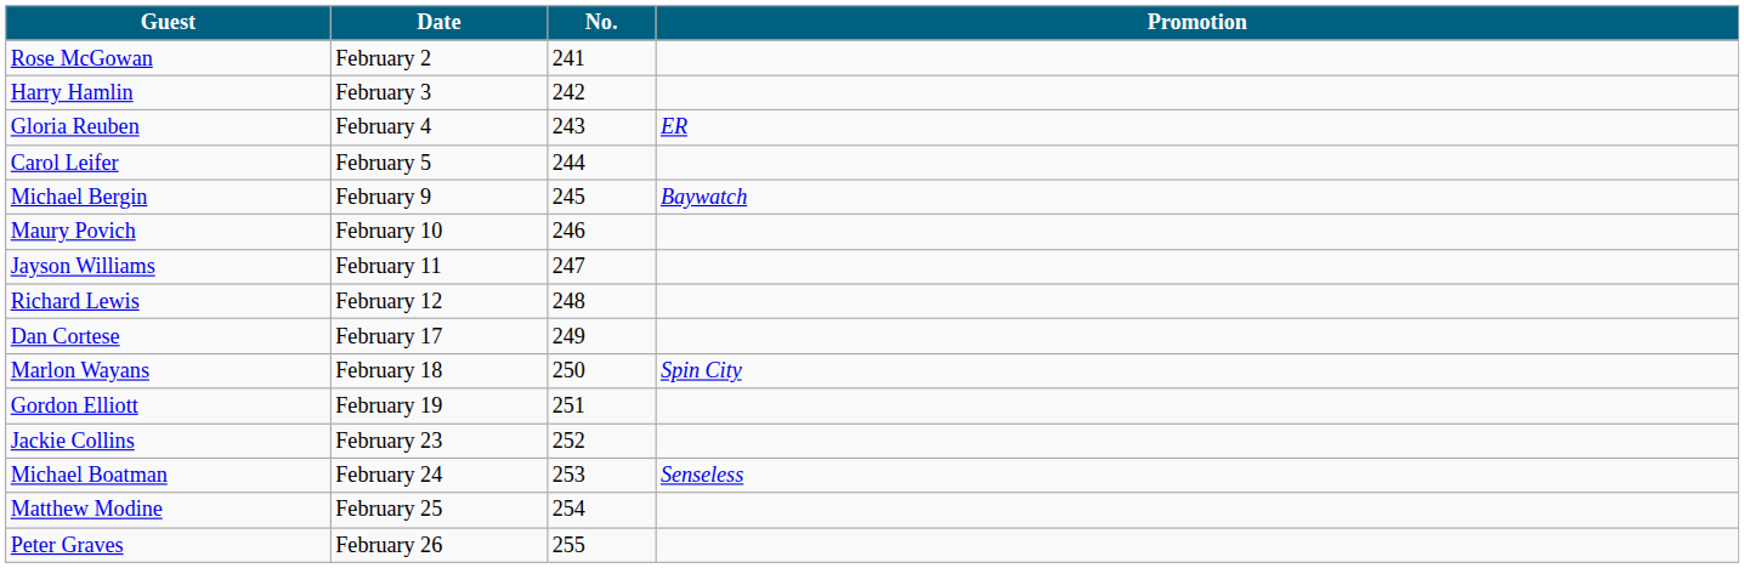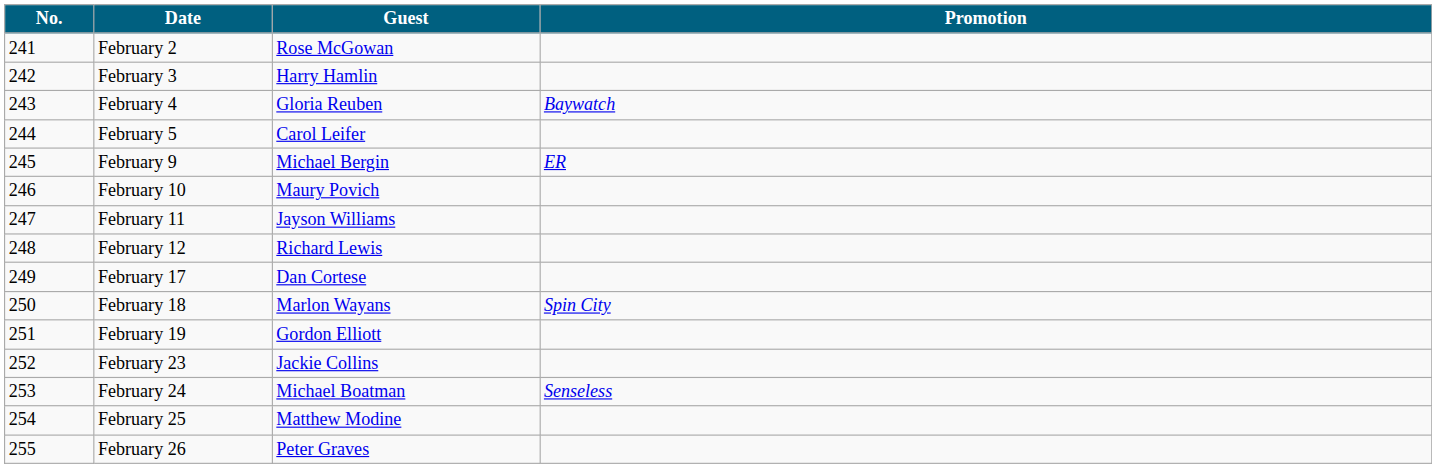columns swapped: No. <-> Guest
February 4 | Promotion: ER -> Baywatch
February 9 | Promotion: Baywatch -> ER
